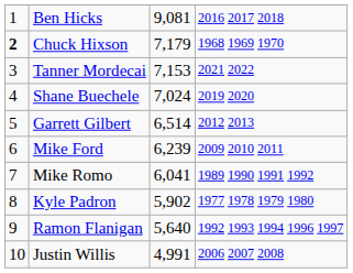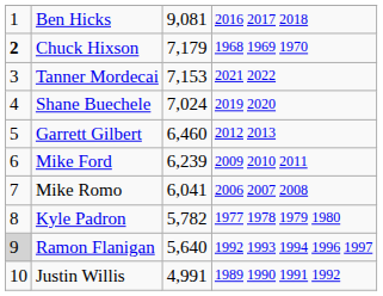Garrett Gilbert | column 3: 6,514 -> 6,460
Mike Romo | column 4: 1989 1990 1991 1992 -> 2006 2007 2008
Kyle Padron | column 3: 5,902 -> 5,782
Ramon Flanigan | column 1: no background -> lightgrey background
Justin Willis | column 4: 2006 2007 2008 -> 1989 1990 1991 1992
